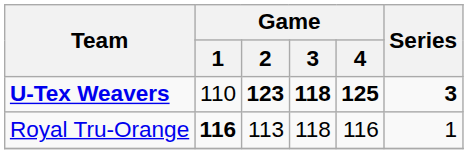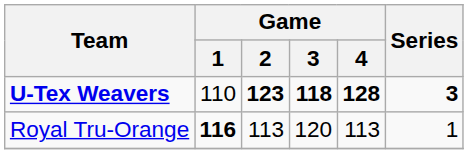U-Tex Weavers | Game / 4: 125 -> 128
Royal Tru-Orange | Game / 3: 118 -> 120
Royal Tru-Orange | Game / 4: 116 -> 113
